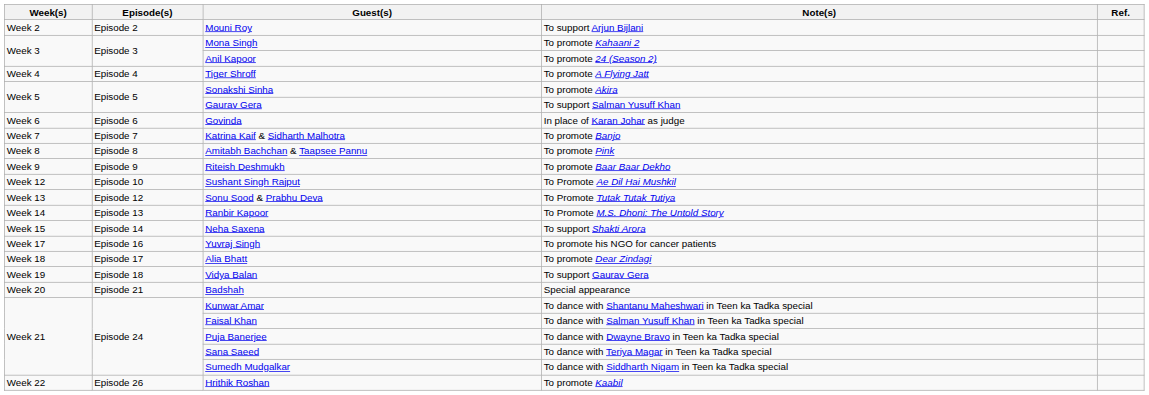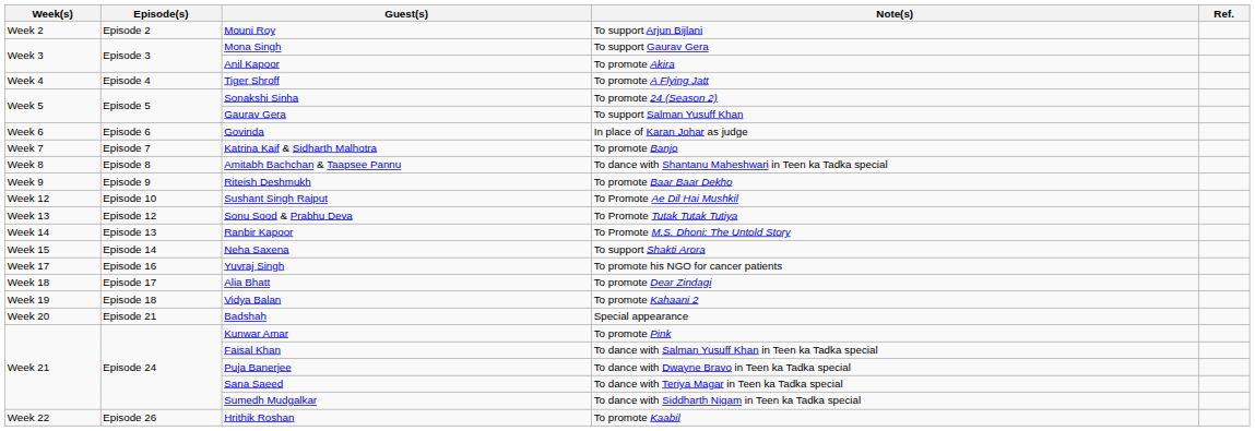Mona Singh | Note(s): To promote Kahaani 2 -> To support Gaurav Gera
Anil Kapoor | Note(s): To promote 24 (Season 2) -> To promote Akira
Sonakshi Sinha | Note(s): To promote Akira -> To promote 24 (Season 2)
Amitabh Bachchan & Taapsee Pannu | Note(s): To promote Pink -> To dance with Shantanu Maheshwari in Teen ka Tadka special
Vidya Balan | Note(s): To support Gaurav Gera -> To promote Kahaani 2
Kunwar Amar | Note(s): To dance with Shantanu Maheshwari in Teen ka Tadka special -> To promote Pink
